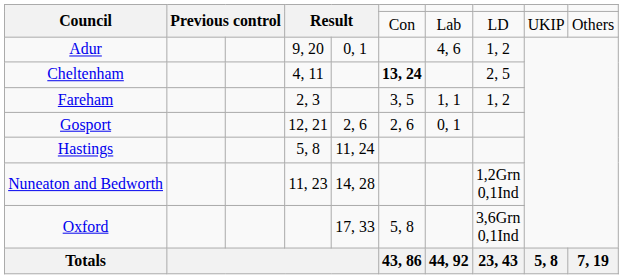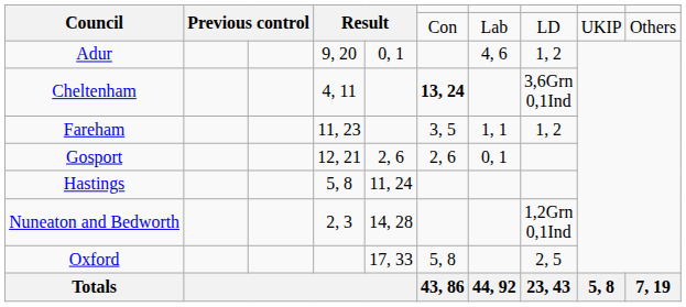Cheltenham | column 8: 2, 5 -> 3,6Grn 0,1Ind
Fareham | column 4: 2, 3 -> 11, 23
Nuneaton and Bedworth | column 4: 11, 23 -> 2, 3
Oxford | column 8: 3,6Grn 0,1Ind -> 2, 5
